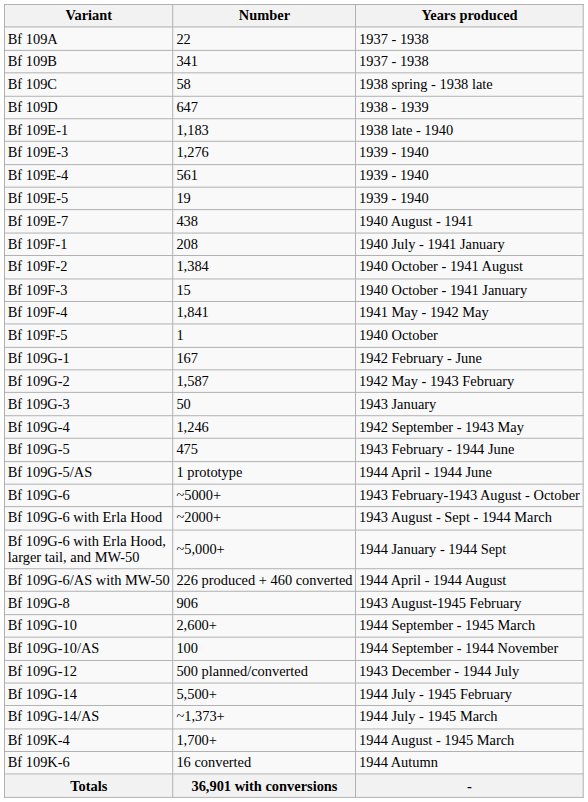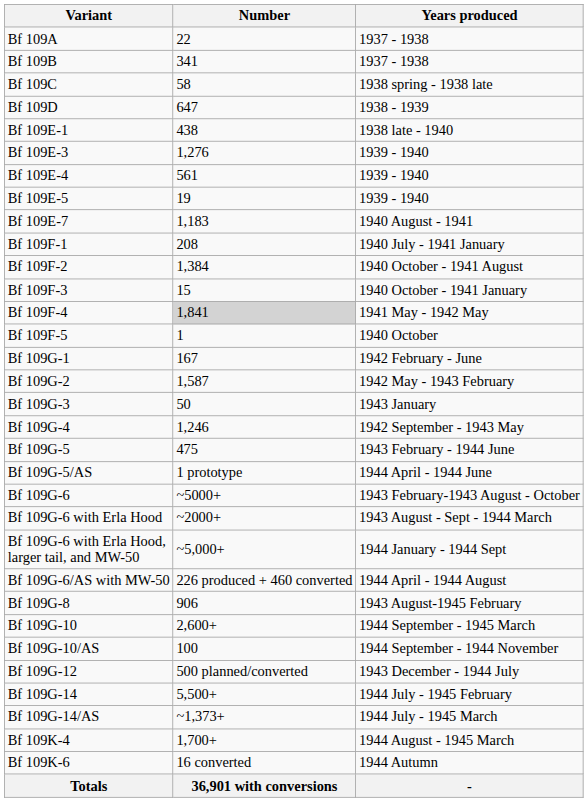Bf 109E-1 | Number: 1,183 -> 438
Bf 109E-7 | Number: 438 -> 1,183
Bf 109F-4 | Number: no background -> lightgrey background
